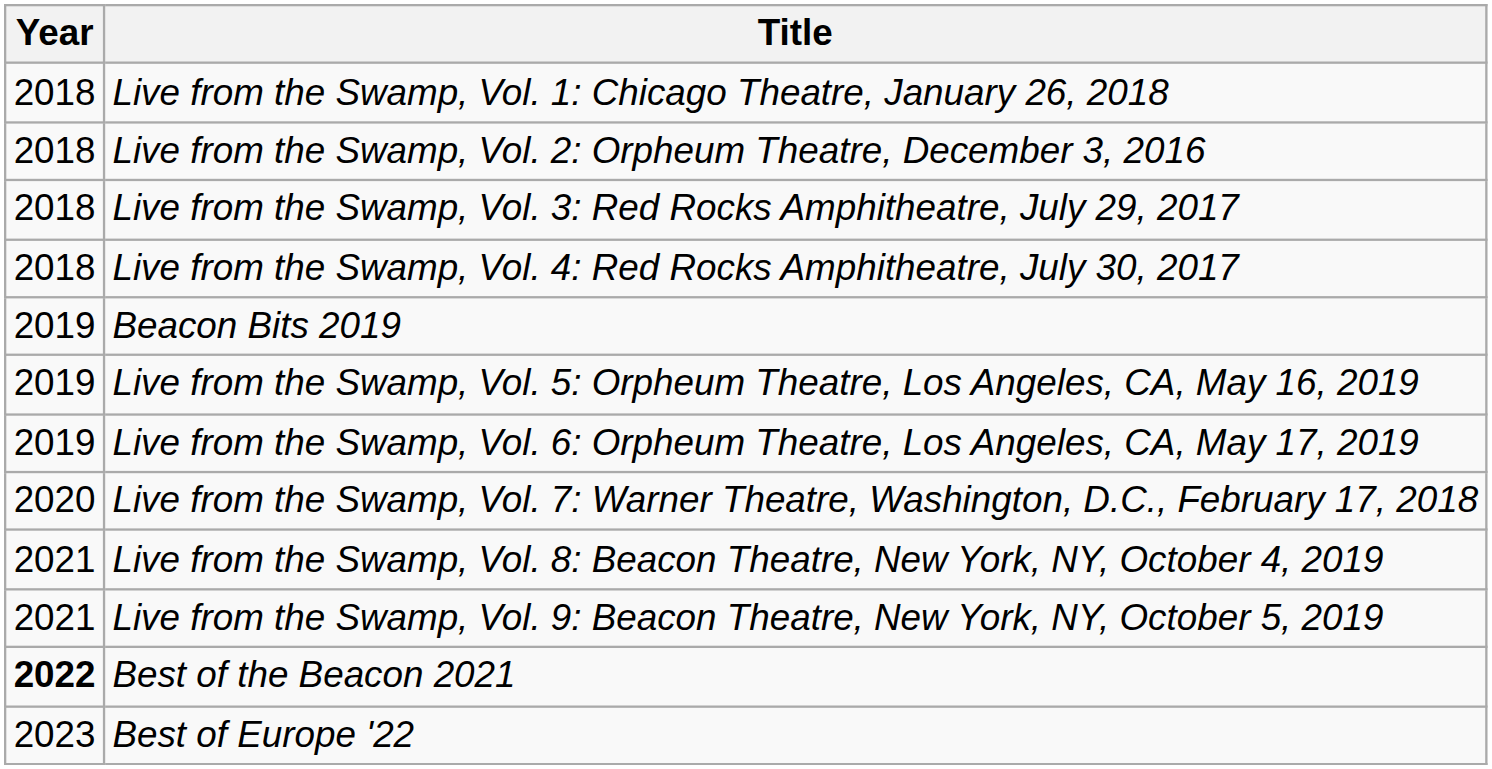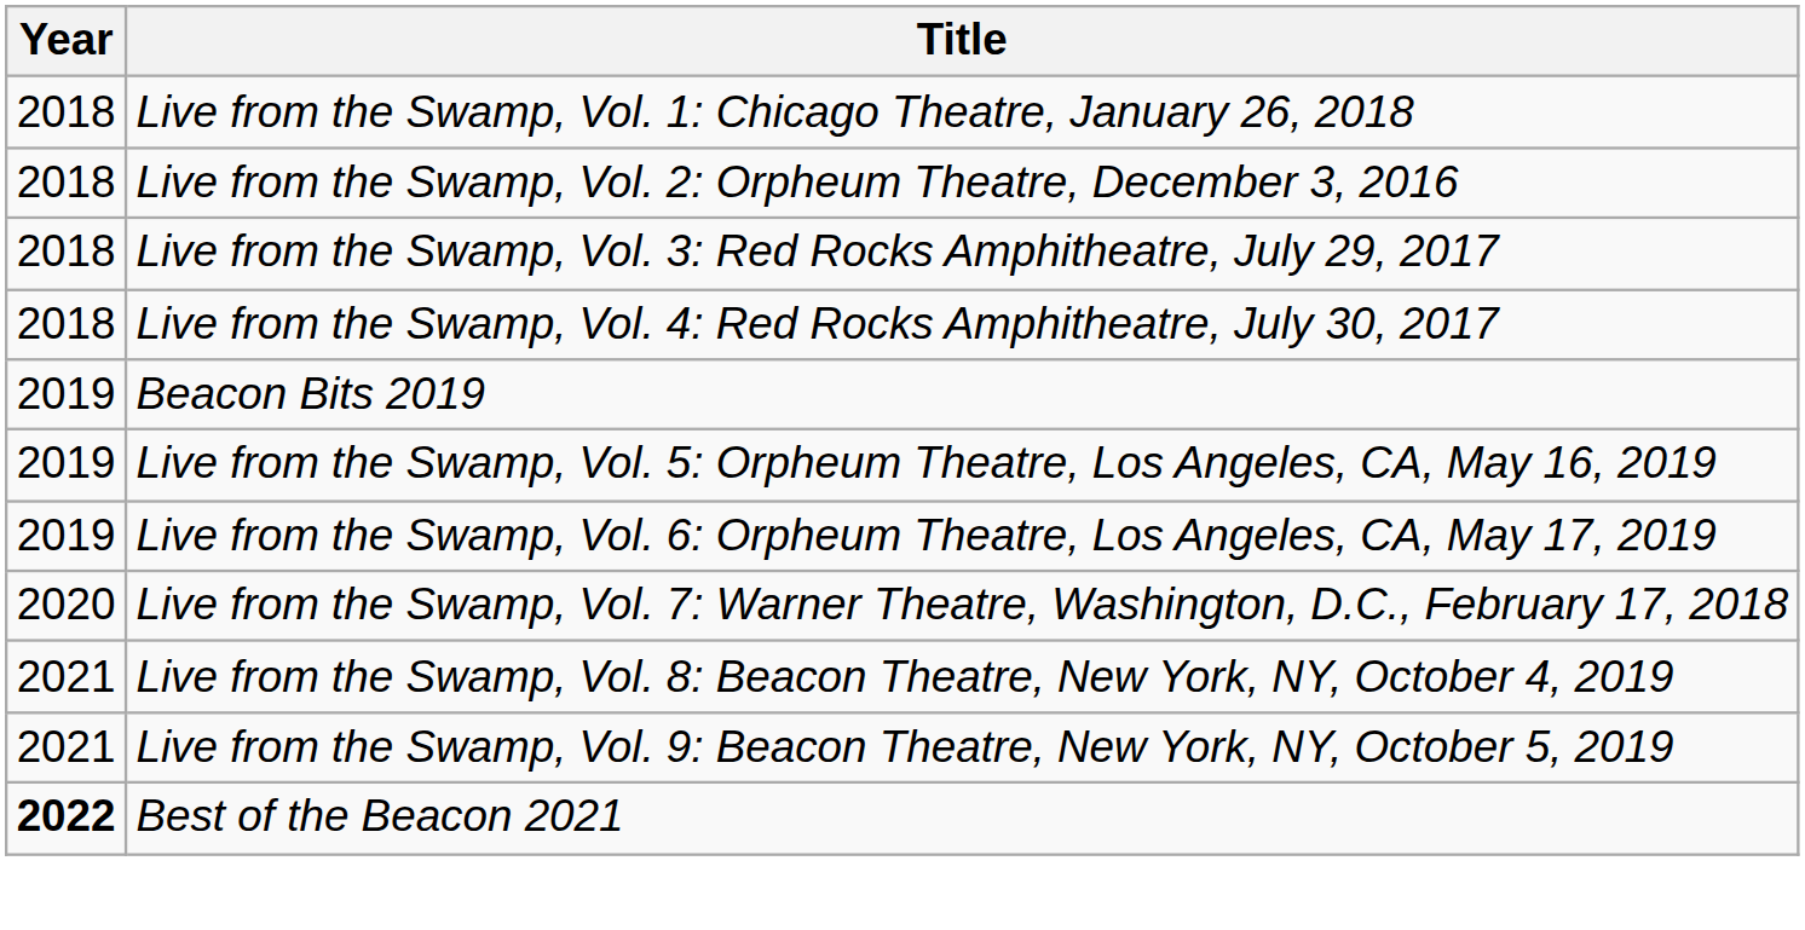- row: 2023 | Best of Europe '22
